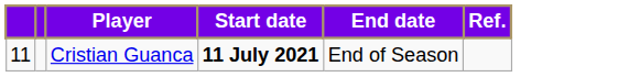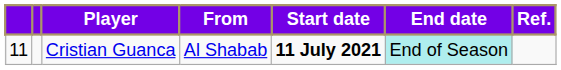+ column: From | Al Shabab
Cristian Guanca | End date: no background -> paleturquoise background
